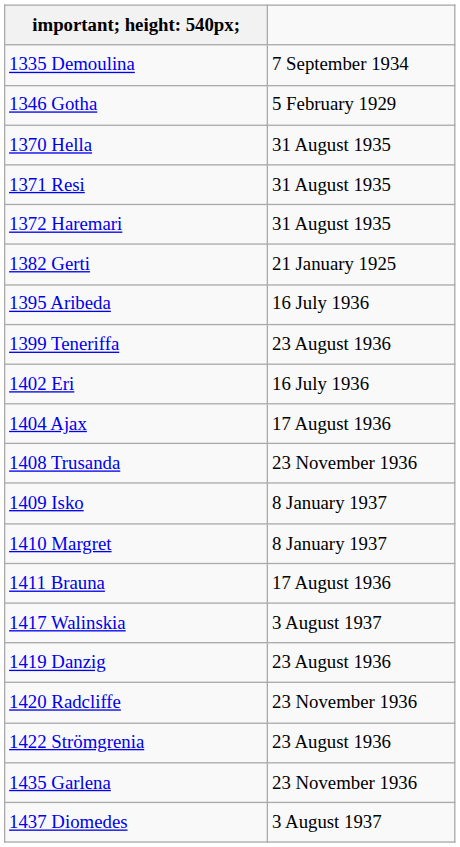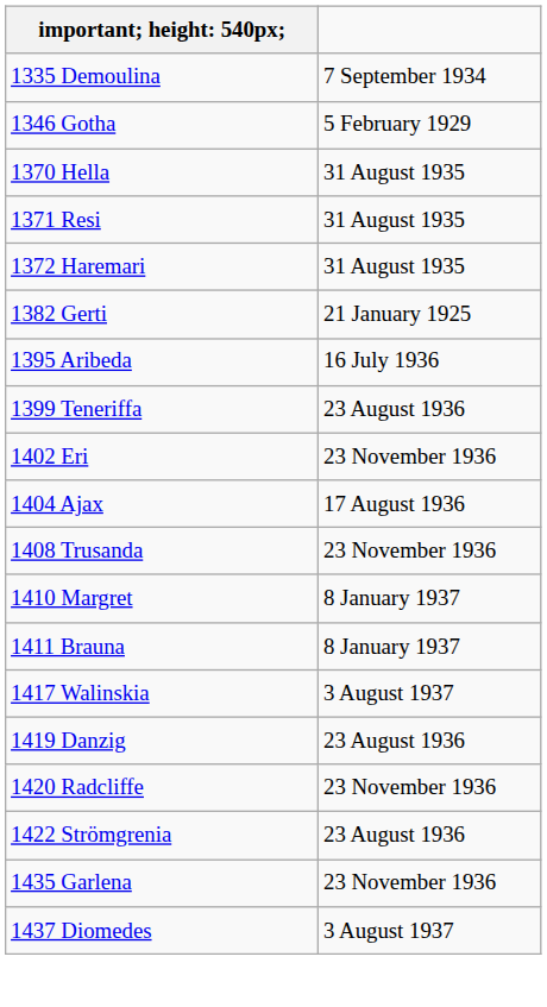1402 Eri | column 2: 16 July 1936 -> 23 November 1936
- row: 1409 Isko | 8 January 1937
1411 Brauna | column 2: 17 August 1936 -> 8 January 1937
